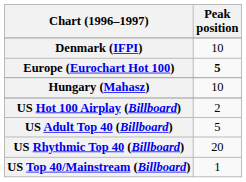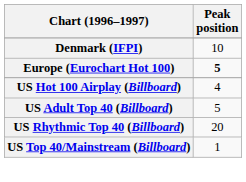- row: Hungary (Mahasz) | 10
US Hot 100 Airplay (Billboard) | Peak position: 2 -> 4
